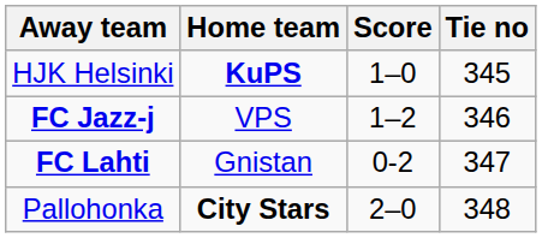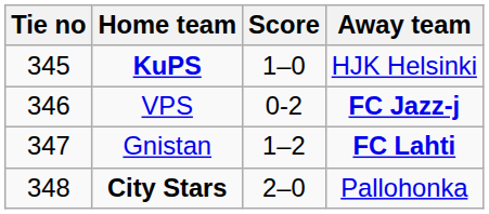columns swapped: Tie no <-> Away team
VPS | Score: 1–2 -> 0-2
Gnistan | Score: 0-2 -> 1–2
